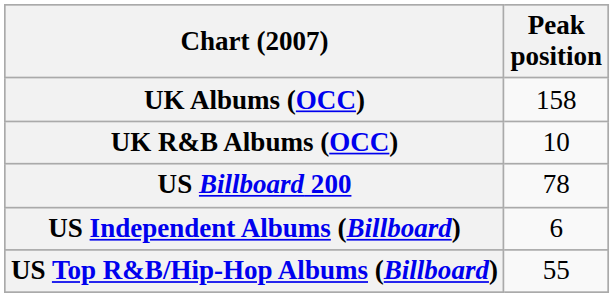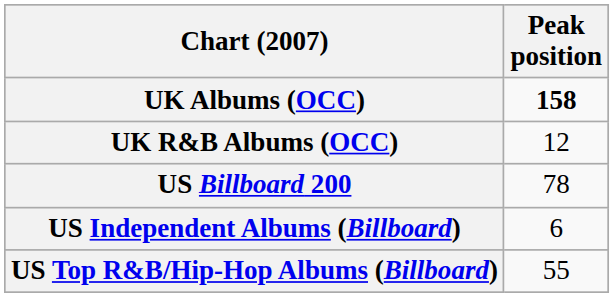UK Albums (OCC) | Peak position: normal -> bold
UK R&B Albums (OCC) | Peak position: 10 -> 12
